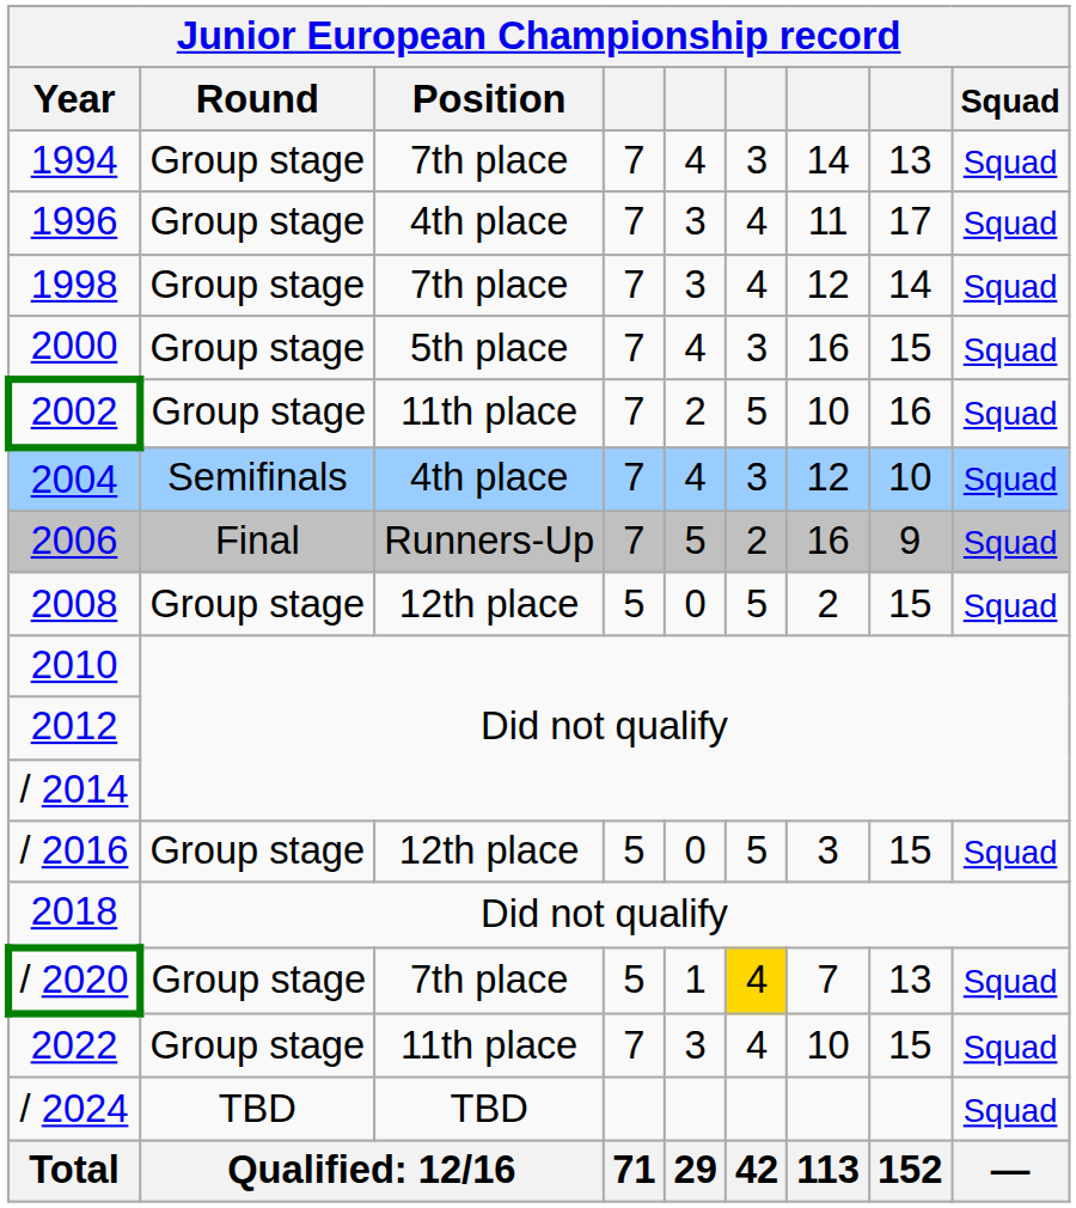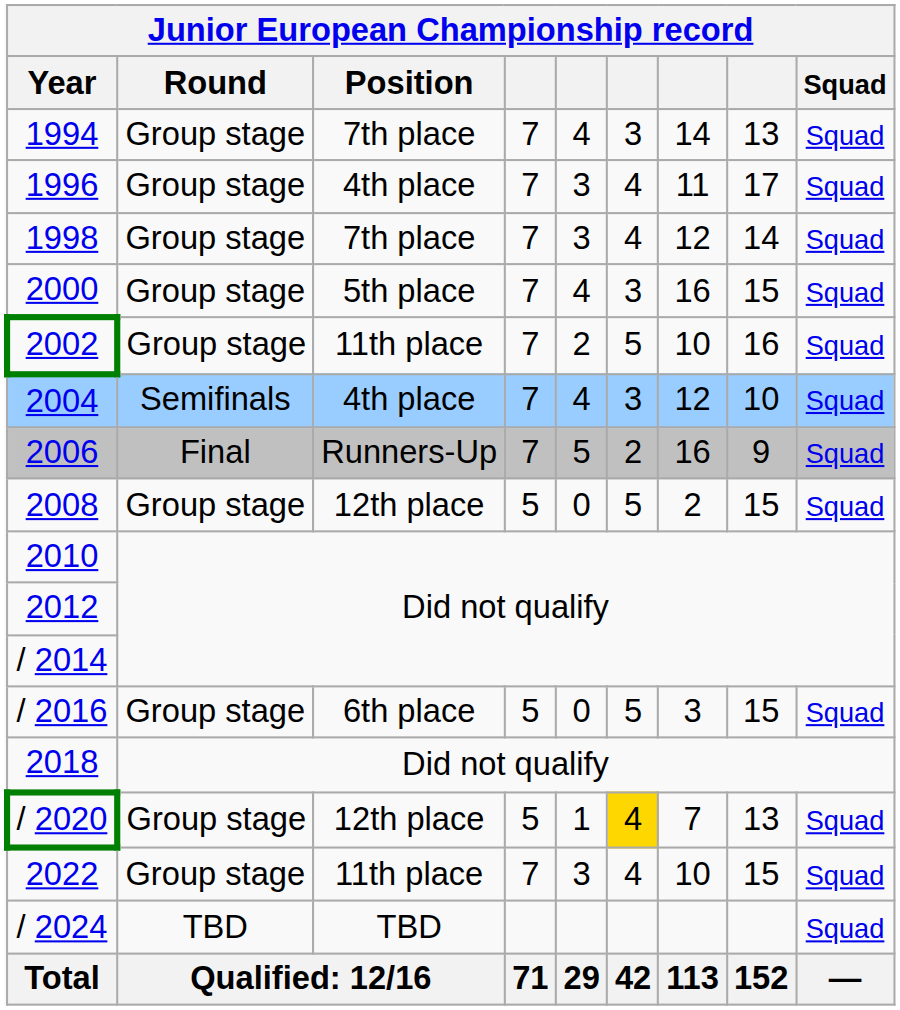/ 2016 | Position: 12th place -> 6th place
/ 2020 | Position: 7th place -> 12th place
